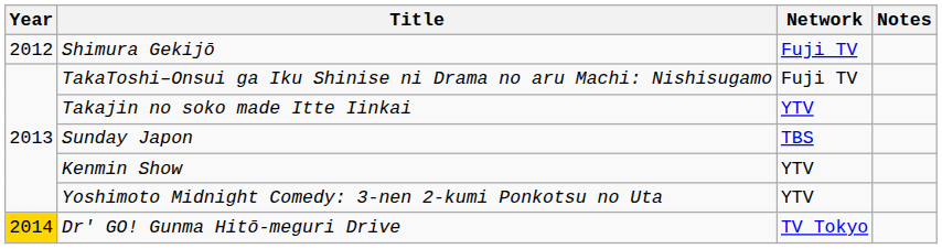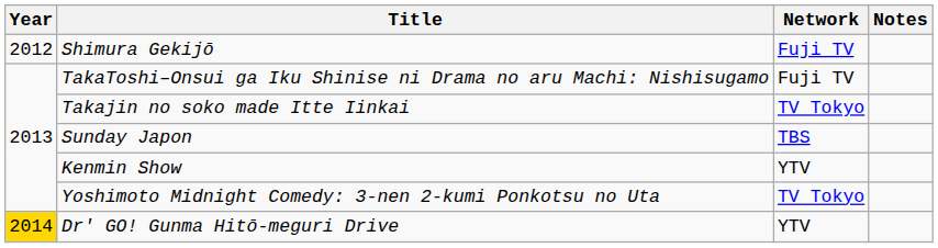Takajin no soko made Itte Iinkai | Network: YTV -> TV Tokyo
Yoshimoto Midnight Comedy: 3-nen 2-kumi Ponkotsu no Uta | Network: YTV -> TV Tokyo
Dr' GO! Gunma Hitō-meguri Drive | Network: TV Tokyo -> YTV
